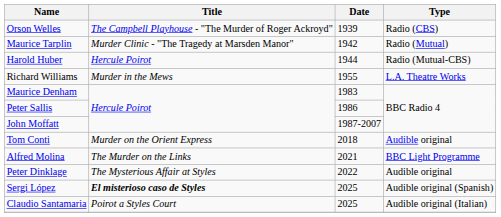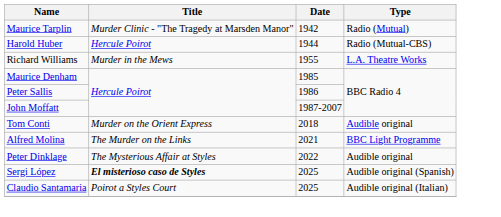- row: Orson Welles | The Campbell Playhouse - "The Murder of Roger Ackroyd" | 1939 | Radio (CBS)
Maurice Denham | Date: 1983 -> 1985
